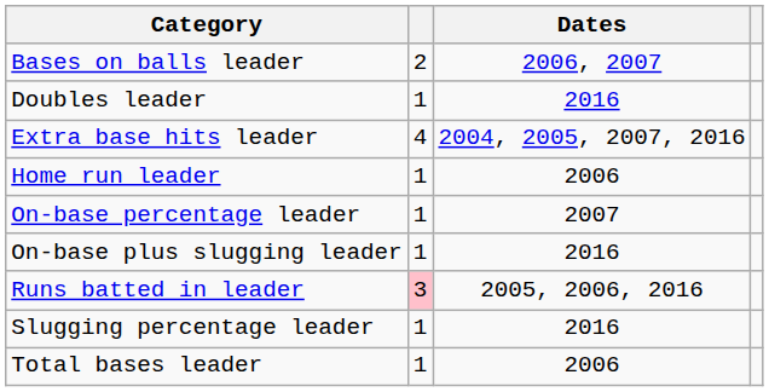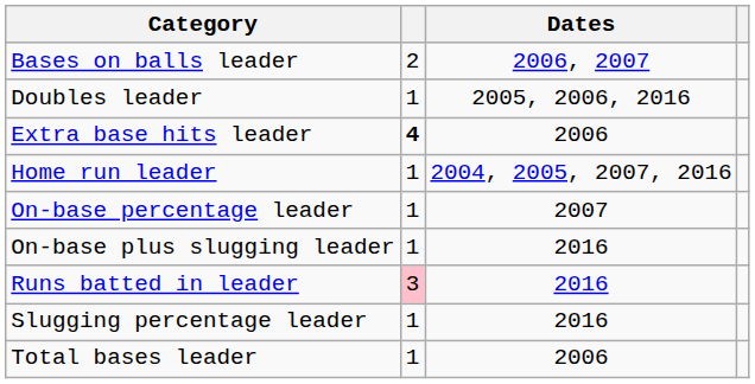Doubles leader | Dates: 2016 -> 2005, 2006, 2016
Extra base hits leader | column 2: normal -> bold
Extra base hits leader | Dates: 2004, 2005, 2007, 2016 -> 2006
Home run leader | Dates: 2006 -> 2004, 2005, 2007, 2016
Runs batted in leader | Dates: 2005, 2006, 2016 -> 2016
